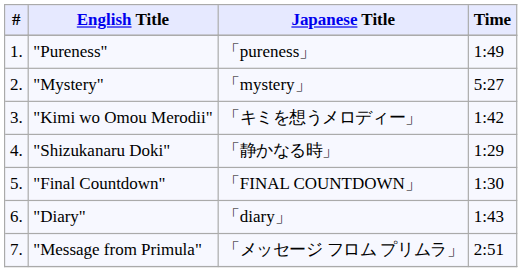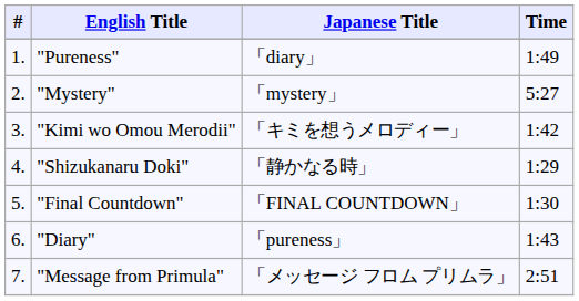"Pureness" | Japanese Title: 「pureness」 -> 「diary」
"Diary" | Japanese Title: 「diary」 -> 「pureness」
